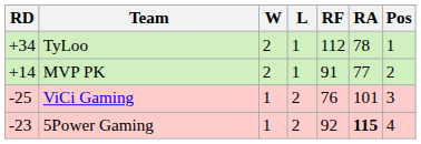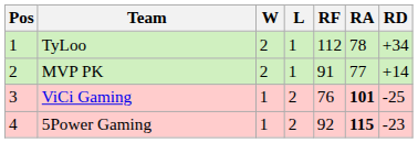columns swapped: Pos <-> RD
ViCi Gaming | RA: normal -> bold
